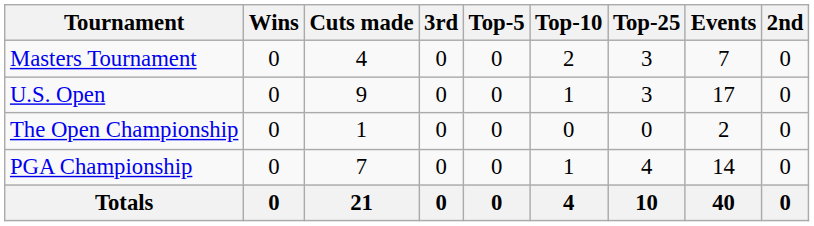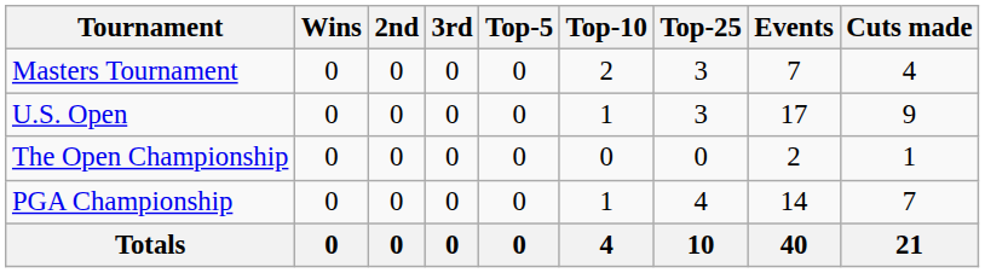columns swapped: 2nd <-> Cuts made
